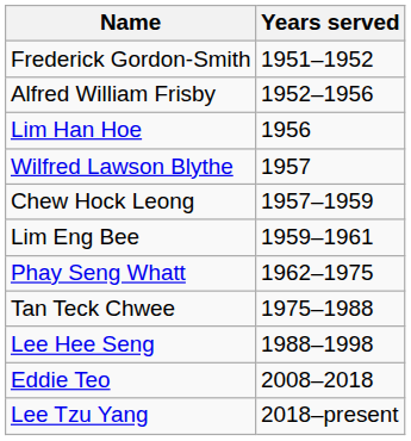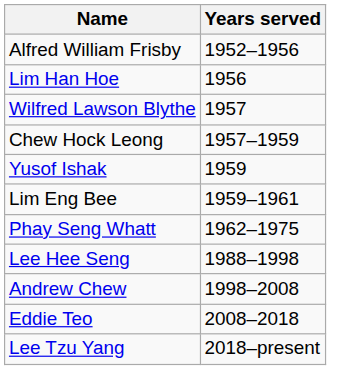- row: Frederick Gordon-Smith | 1951–1952
+ row: Yusof Ishak | 1959
- row: Tan Teck Chwee | 1975–1988
+ row: Andrew Chew | 1998–2008
